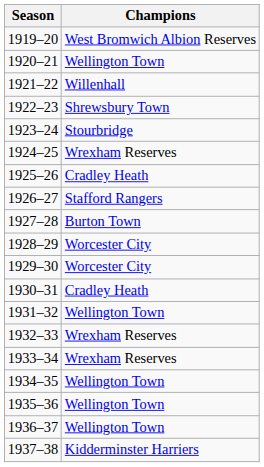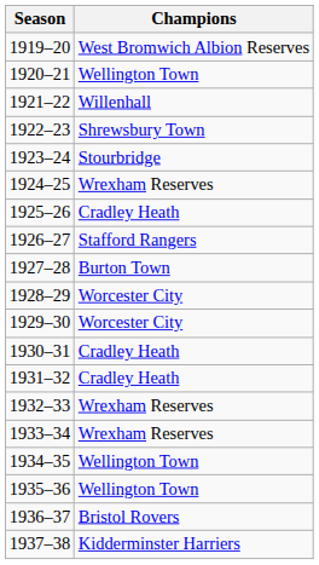1931–32 | Champions: Wellington Town -> Cradley Heath
1936–37 | Champions: Wellington Town -> Bristol Rovers
